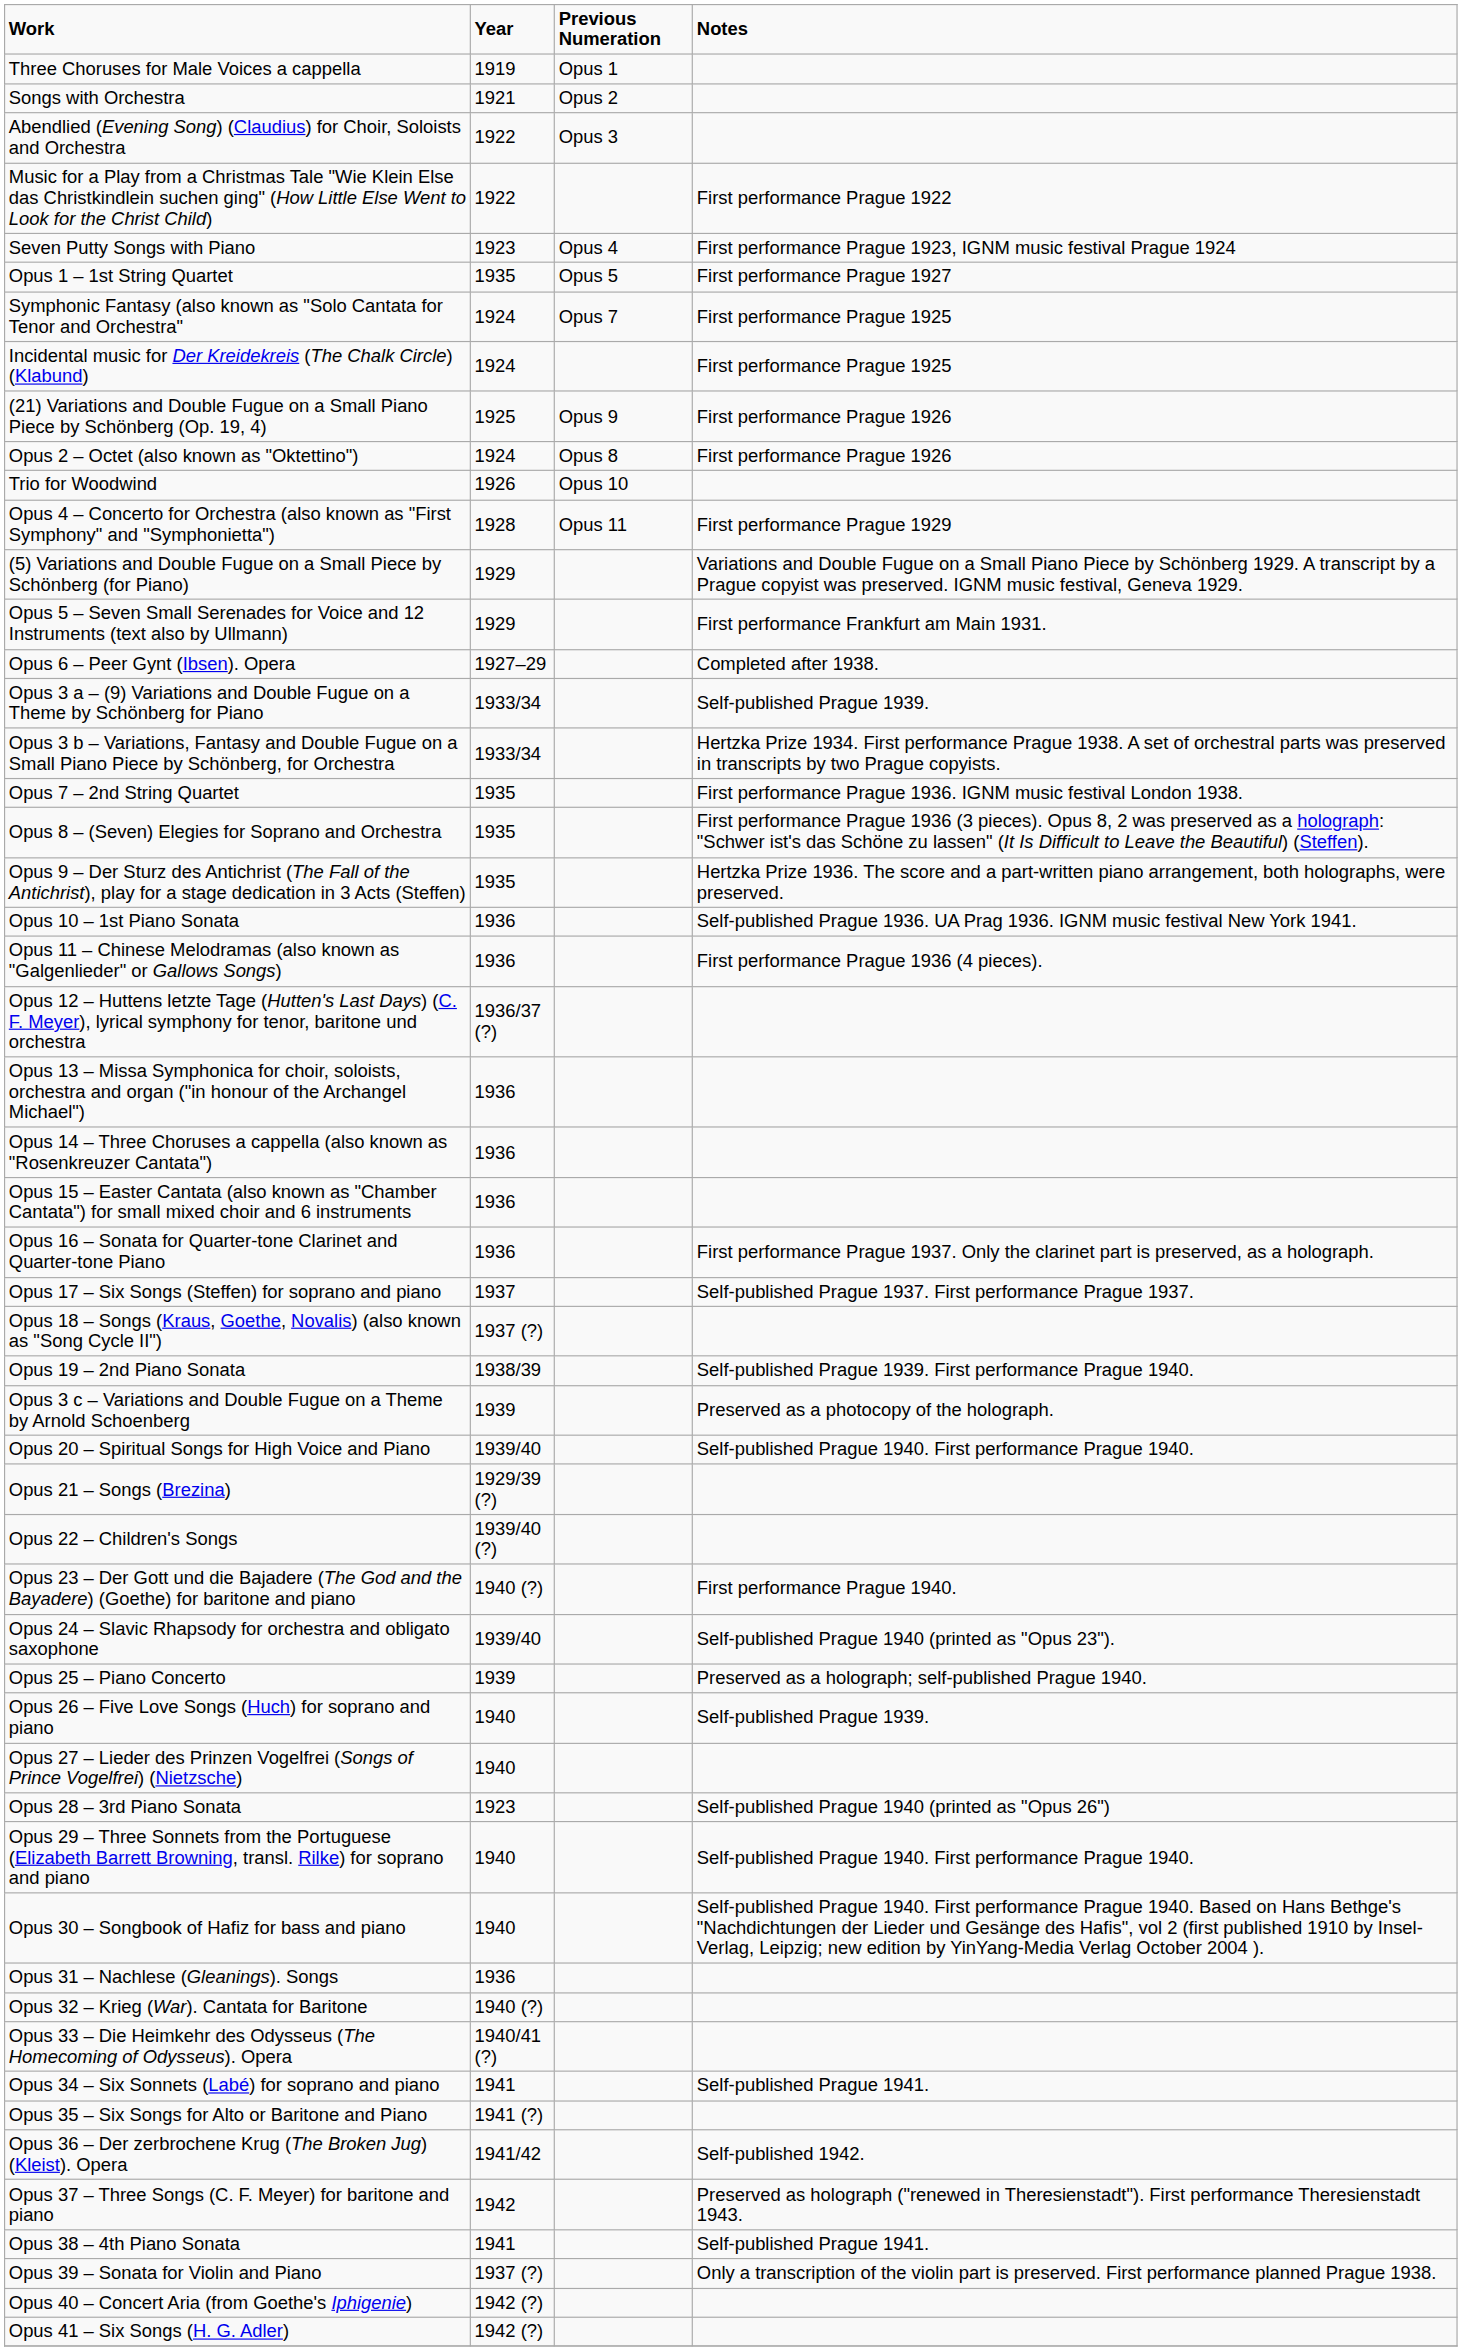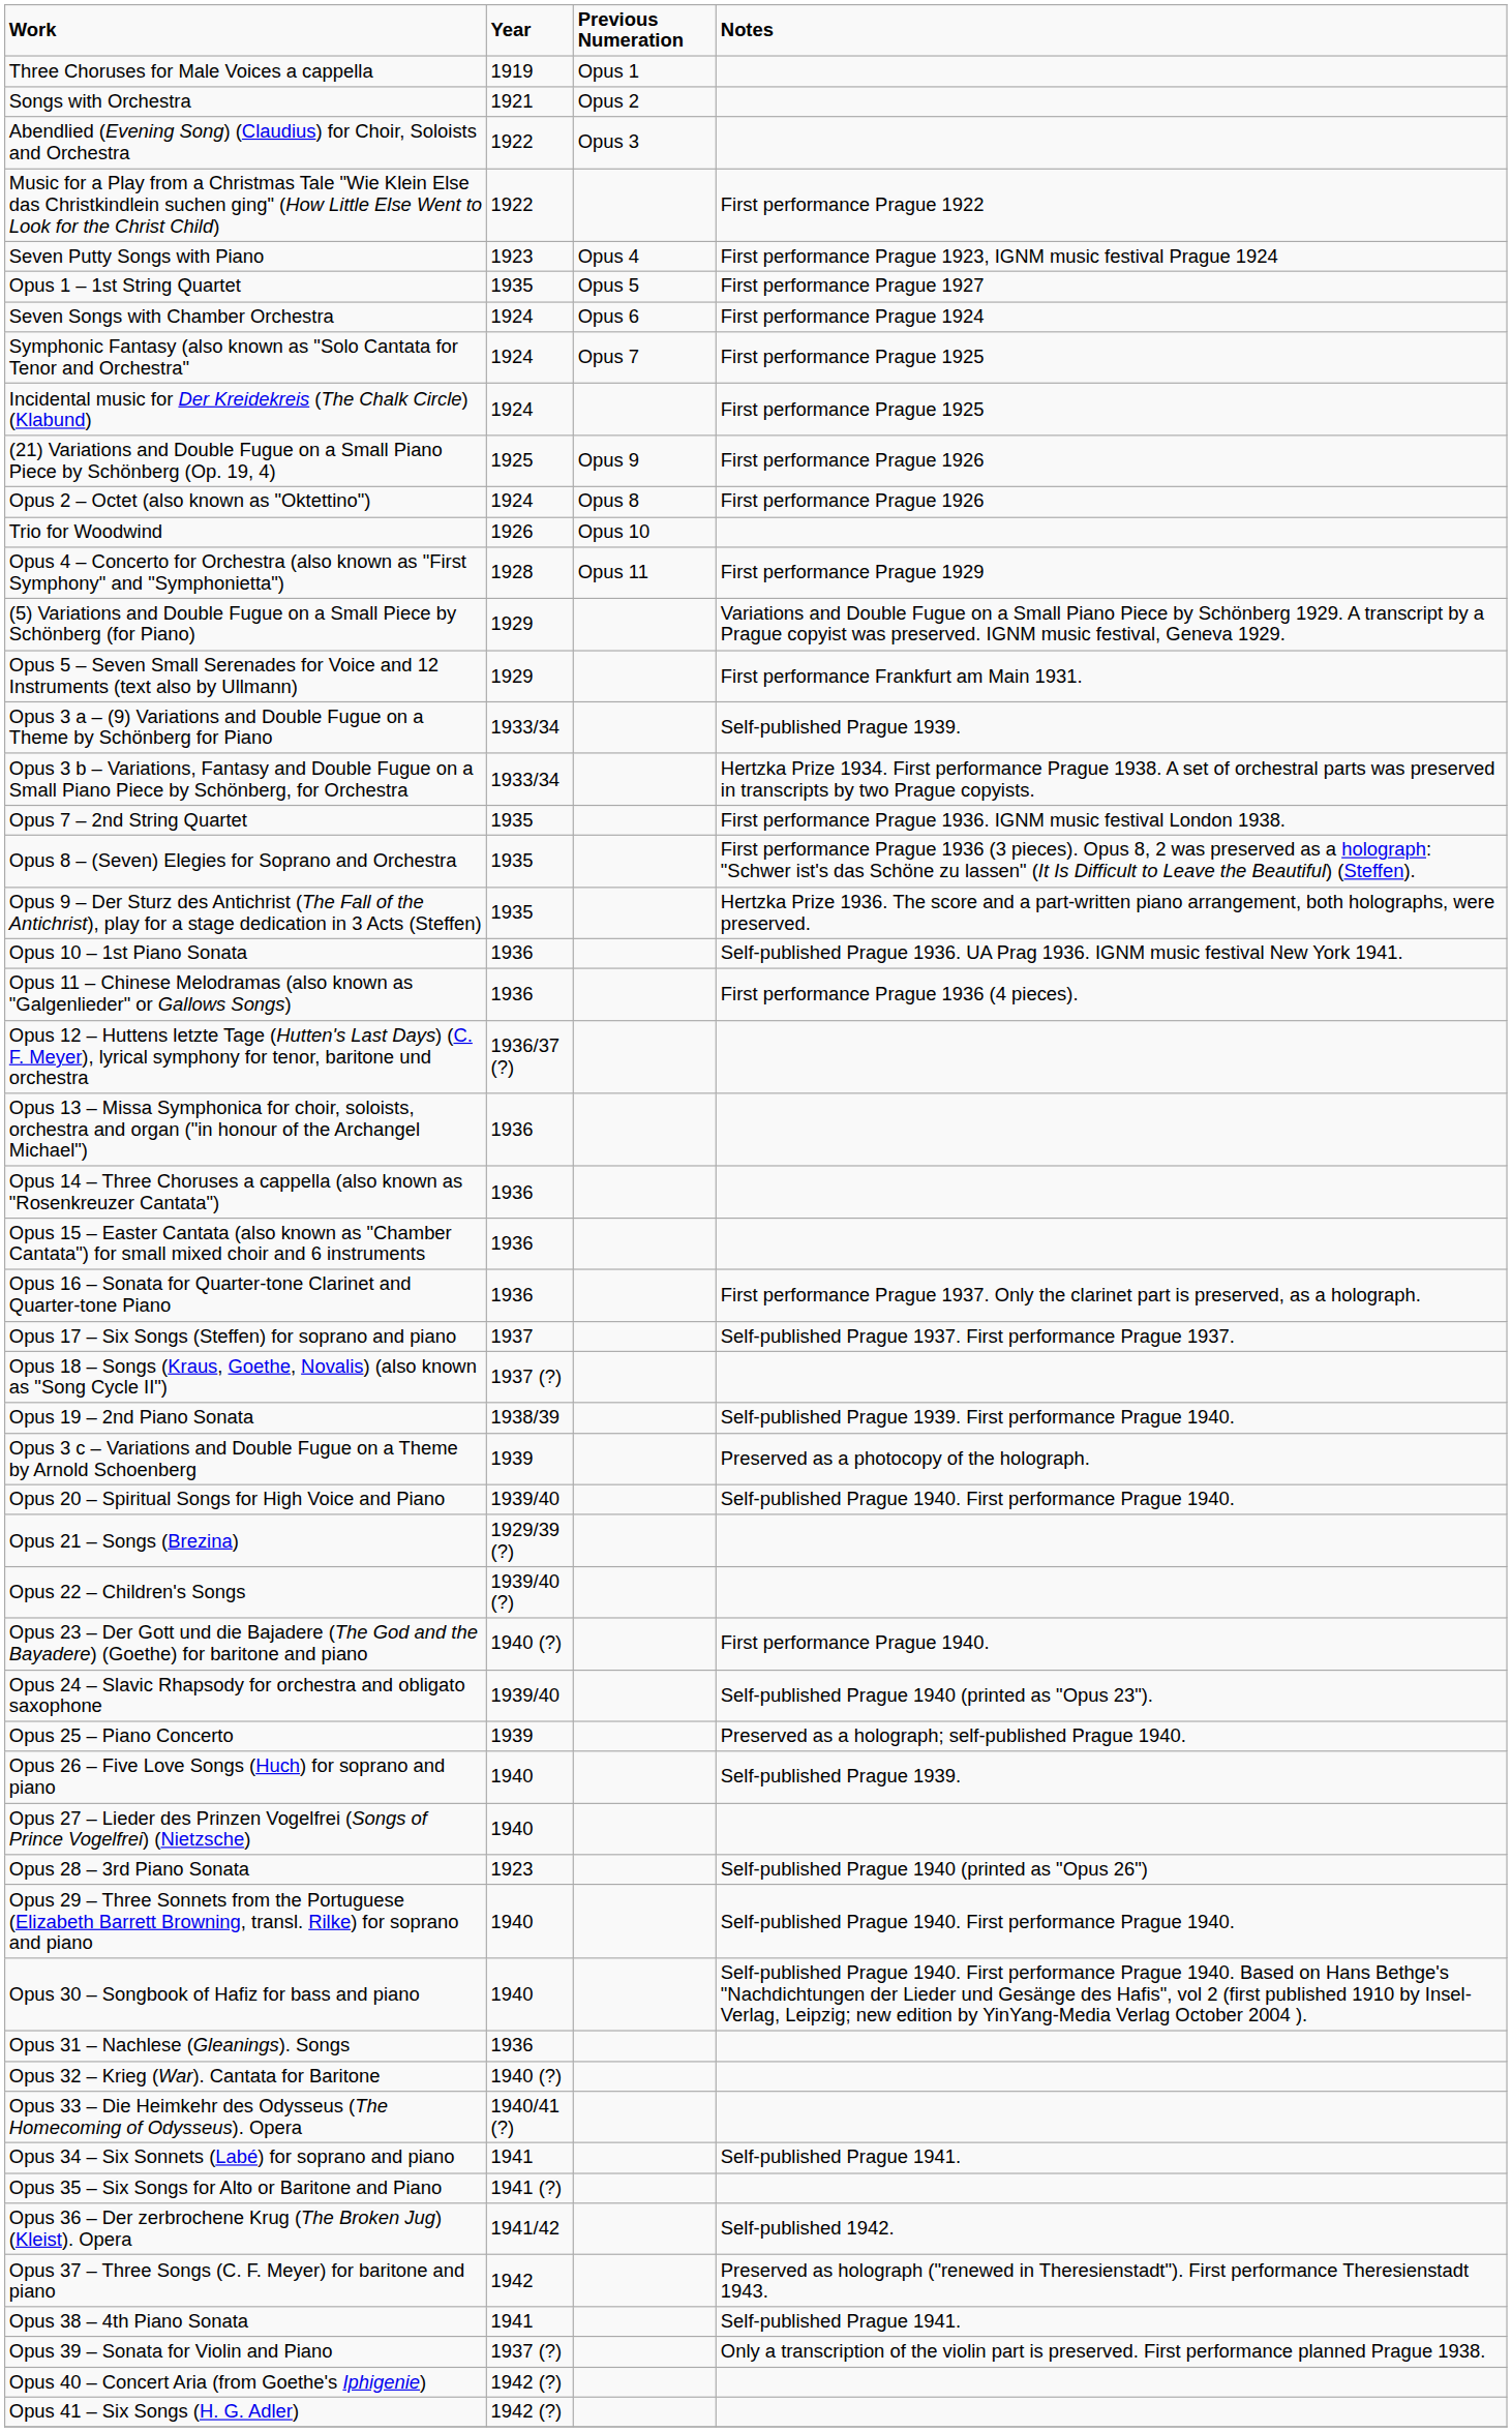+ row: Seven Songs with Chamber Orchestra | 1924 | Opus 6 | First performance Prague 1924
- row: Opus 6 – Peer Gynt (Ibsen). Opera | 1927–29 | Completed after 1938.
